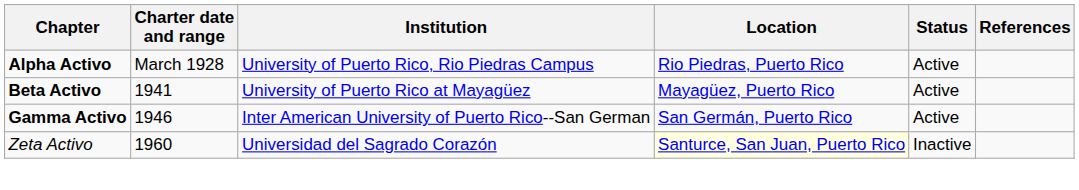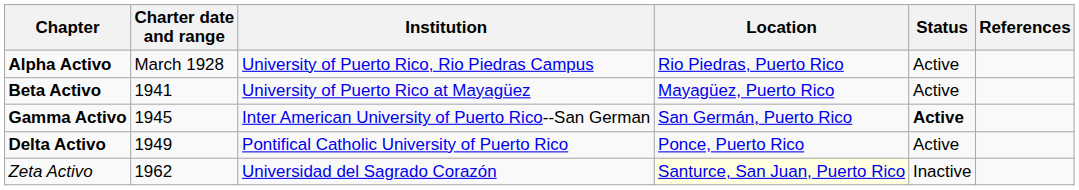Gamma Activo | Charter date and range: 1946 -> 1945
Gamma Activo | Status: normal -> bold
+ row: Delta Activo | 1949 | Pontifical Catholic University of Puerto Rico | Ponce, Puerto Rico | Active
Zeta Activo | Charter date and range: 1960 -> 1962
